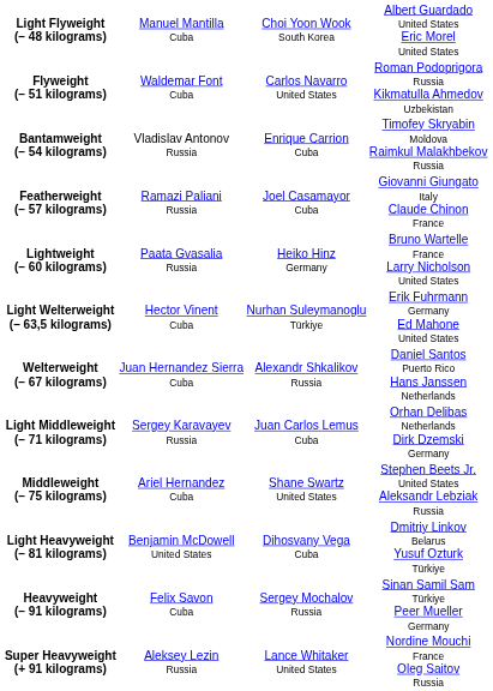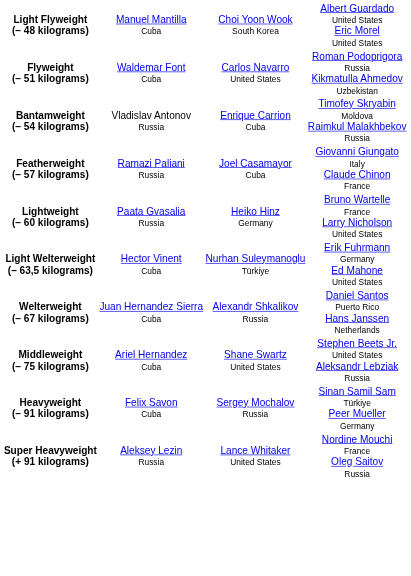- row: Light Middleweight (– 71 kilograms) | Sergey Karavayev Russia | Juan Carlos Lemus Cuba | Orhan Delibas Netherlands Dirk Dzemski Germany
- row: Light Heavyweight (– 81 kilograms) | Benjamin McDowell United States | Dihosvany Vega Cuba | Dmitriy Linkov Belarus Yusuf Ozturk Türkiye
